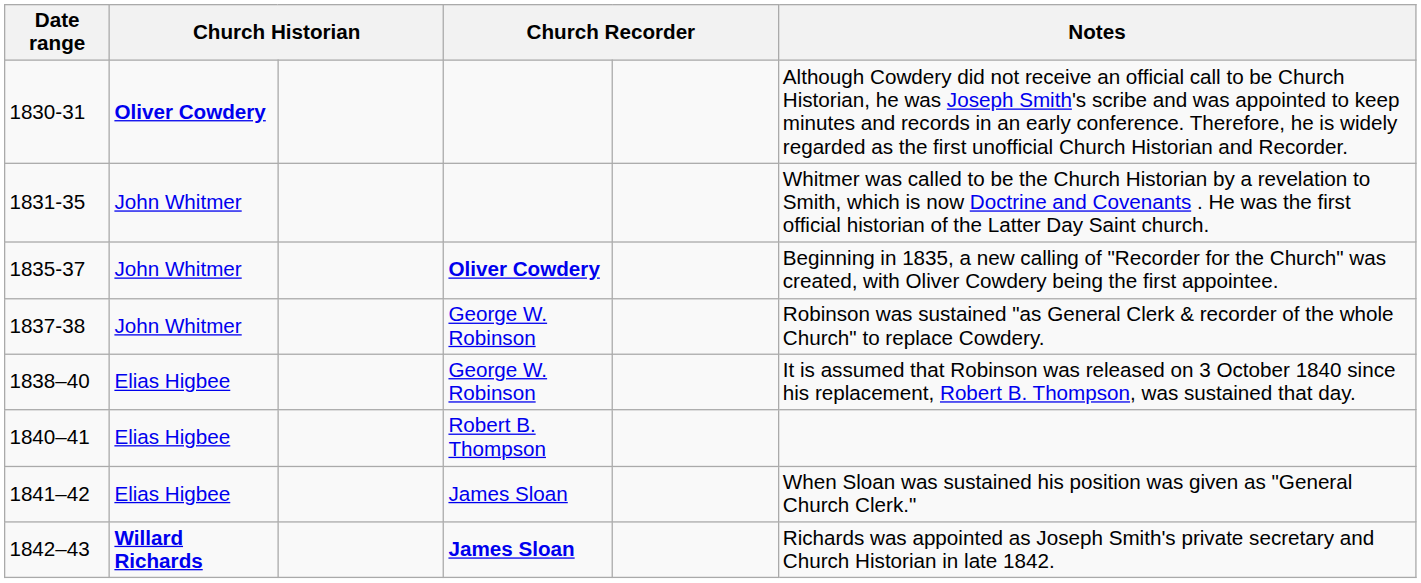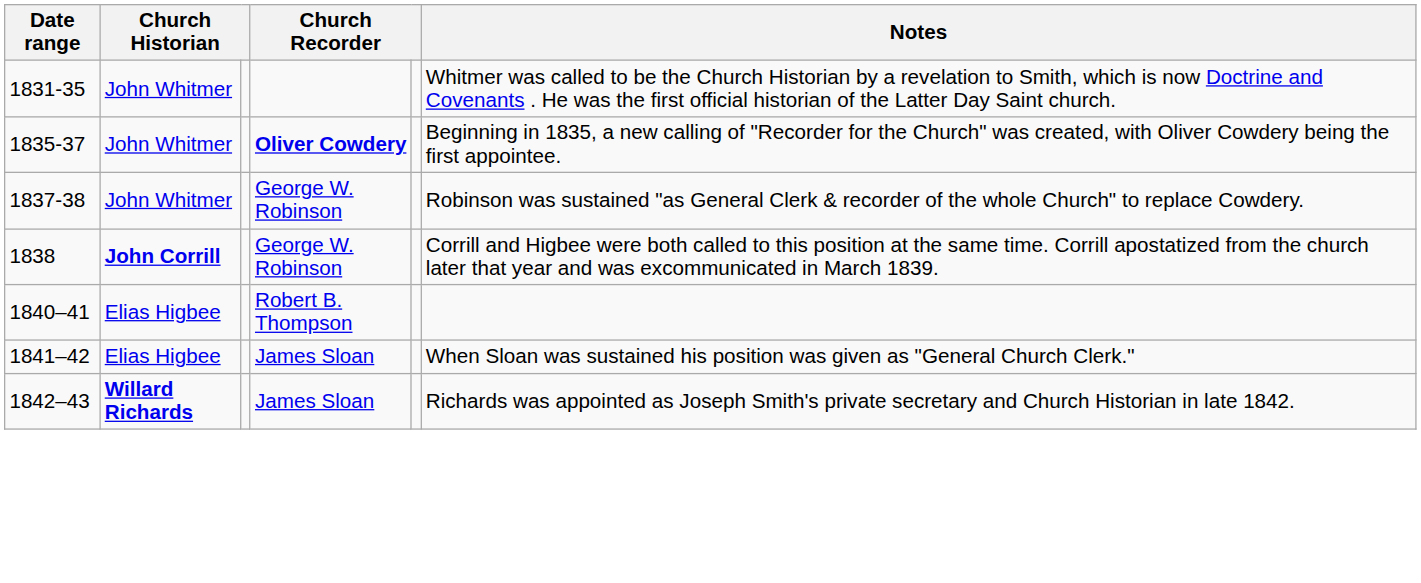- row: 1830-31 | Oliver Cowdery | Although Cowdery did not receive an official call to be Church Historian, he was Joseph Smith's scribe and was appointed to keep minutes and records in an early conference. Therefore, he is widely regarded as the first unofficial Church Historian and Recorder.
+ row: 1838 | John Corrill | George W. Robinson | Corrill and Higbee were both called to this position at the same time. Corrill apostatized from the church later that year and was excommunicated in March 1839.
- row: 1838–40 | Elias Higbee | George W. Robinson | It is assumed that Robinson was released on 3 October 1840 since his replacement, Robert B. Thompson, was sustained that day.
1842–43 | column 4: bold -> normal
